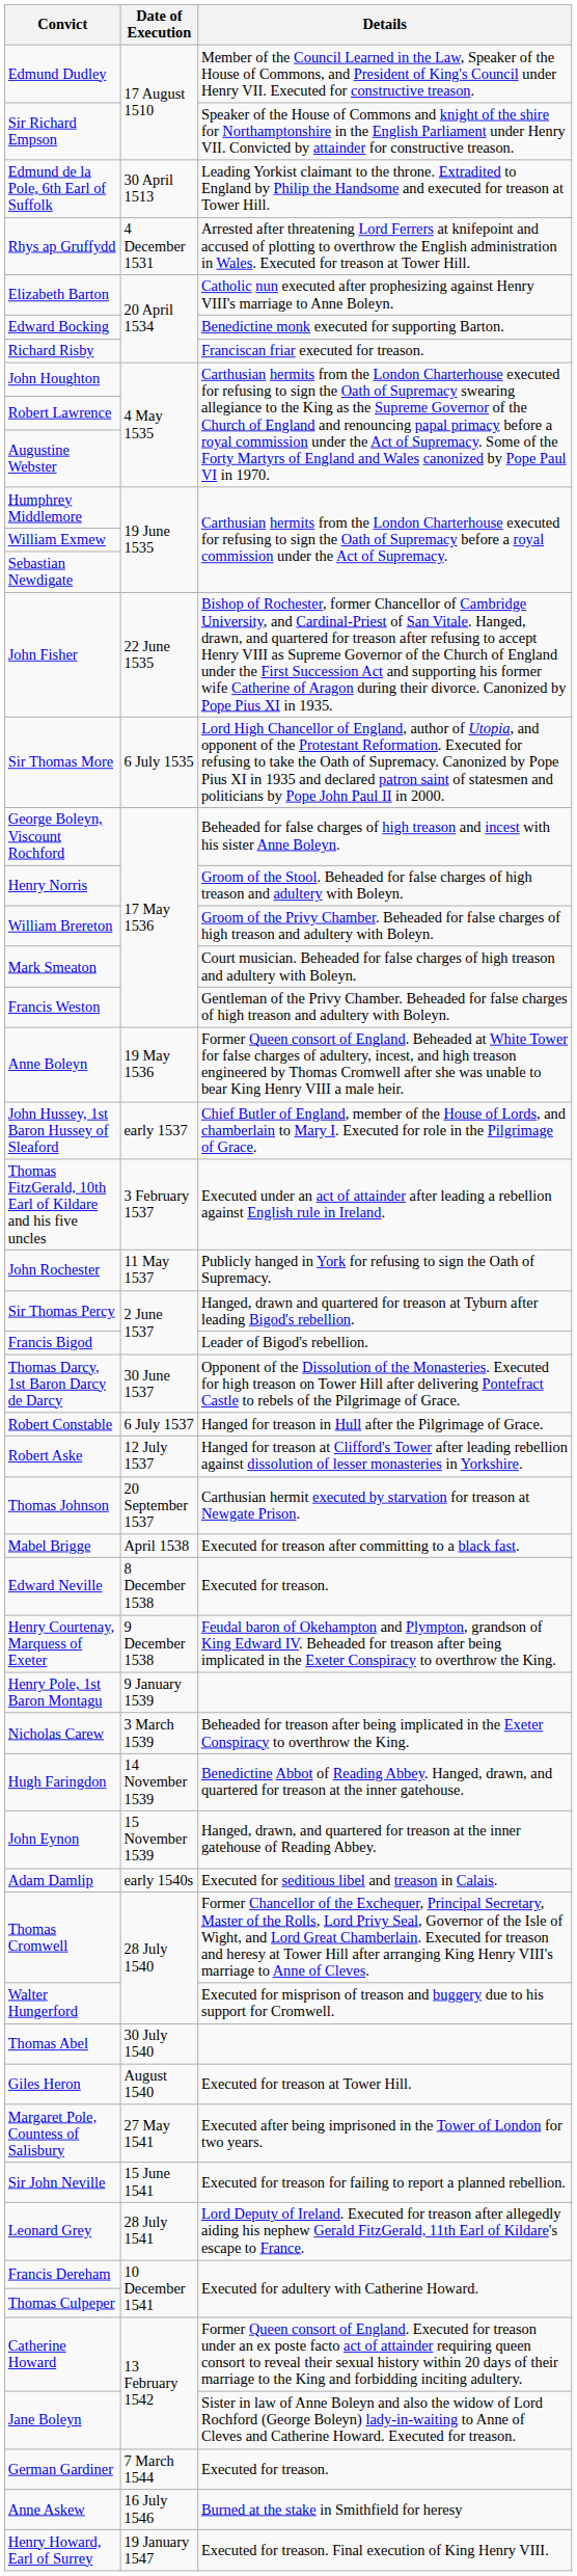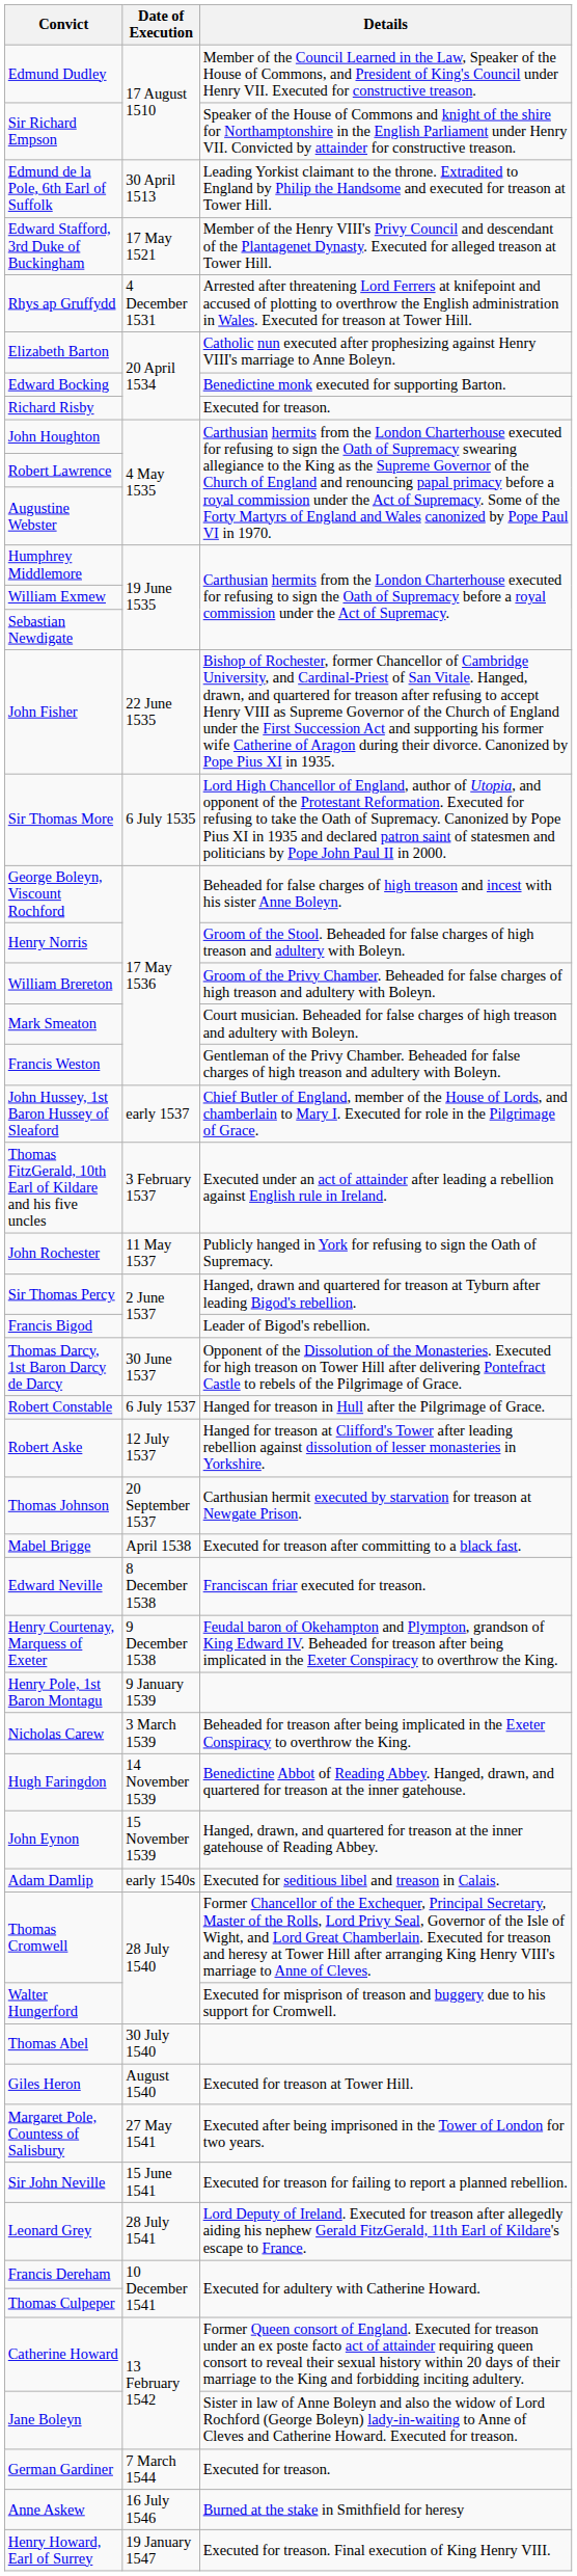+ row: Edward Stafford, 3rd Duke of Buckingham | 17 May 1521 | Member of the Henry VIII's Privy Council and descendant of the Plantagenet Dynasty. Executed for alleged treason at Tower Hill.
Richard Risby | Details: Franciscan friar executed for treason. -> Executed for treason.
- row: Anne Boleyn | 19 May 1536 | Former Queen consort of England. Beheaded at White Tower for false charges of adultery, incest, and high treason engineered by Thomas Cromwell after she was unable to bear King Henry VIII a male heir.
Edward Neville | Details: Executed for treason. -> Franciscan friar executed for treason.
